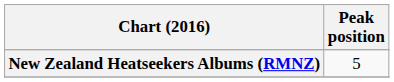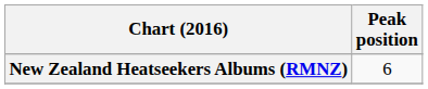New Zealand Heatseekers Albums (RMNZ) | Peak position: 5 -> 6
